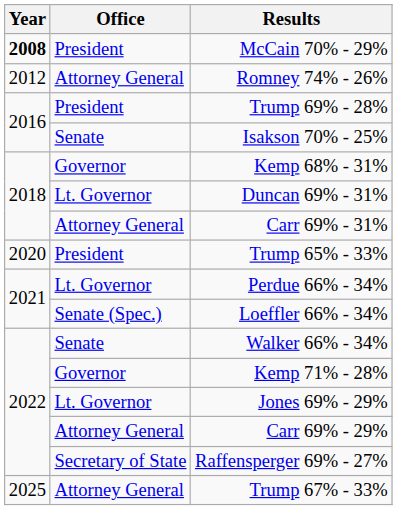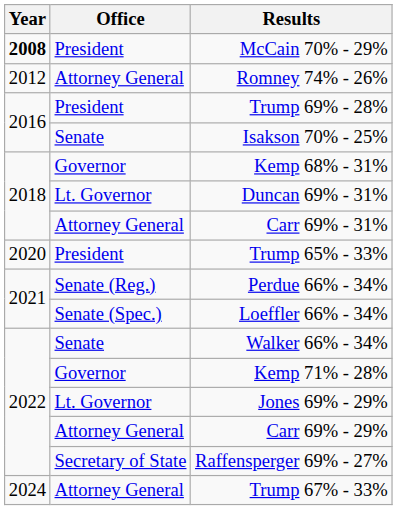Perdue 66% - 34% | Office: Lt. Governor -> Senate (Reg.)
Trump 67% - 33% | Year: 2025 -> 2024
